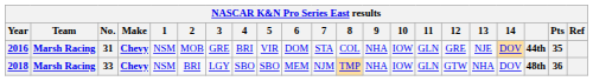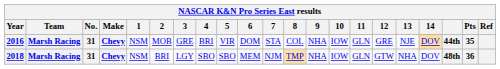2018 | No.: 33 -> 31
